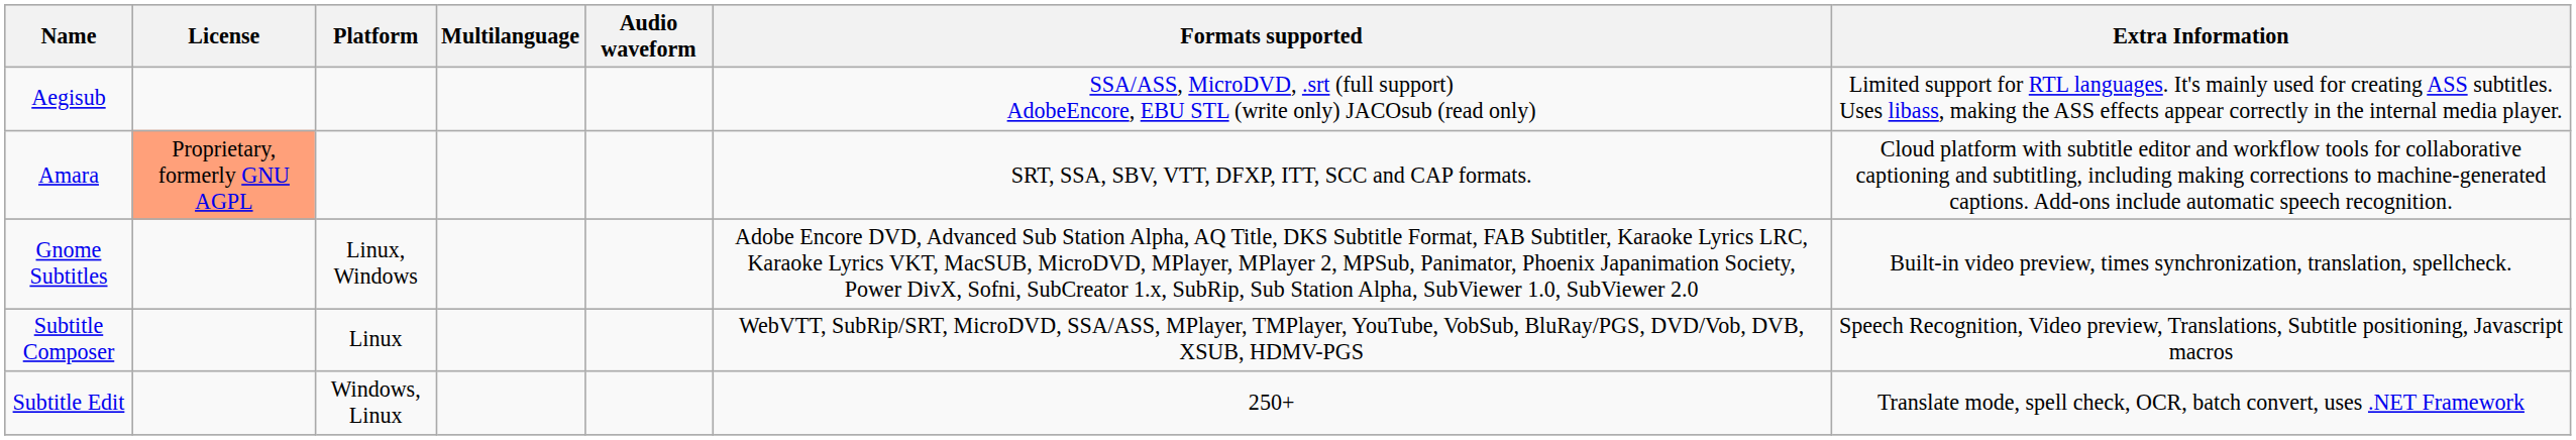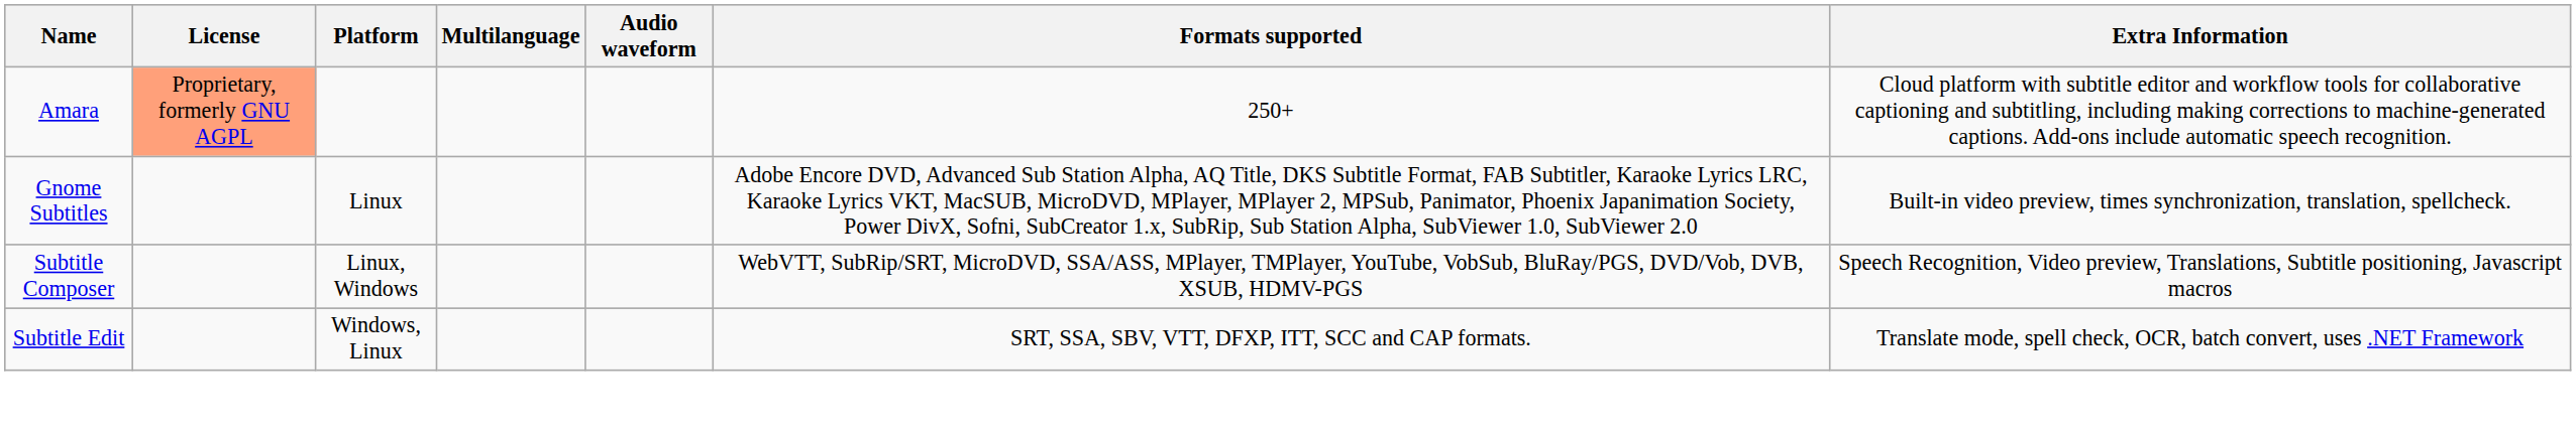- row: Aegisub | SSA/ASS, MicroDVD, .srt (full support) AdobeEncore, EBU STL (write only) JACOsub (read only) | Limited support for RTL languages. It's mainly used for creating ASS subtitles. Uses libass, making the ASS effects appear correctly in the internal media player.
Amara | Formats supported: SRT, SSA, SBV, VTT, DFXP, ITT, SCC and CAP formats. -> 250+
Gnome Subtitles | Platform: Linux, Windows -> Linux
Subtitle Composer | Platform: Linux -> Linux, Windows
Subtitle Edit | Formats supported: 250+ -> SRT, SSA, SBV, VTT, DFXP, ITT, SCC and CAP formats.
